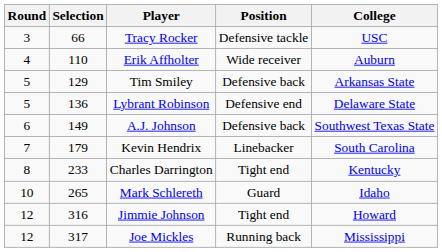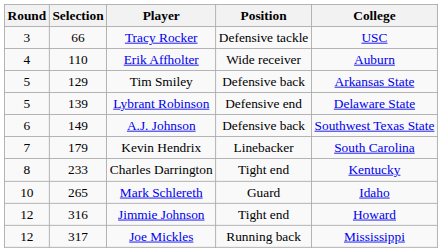Lybrant Robinson | Selection: 136 -> 139
